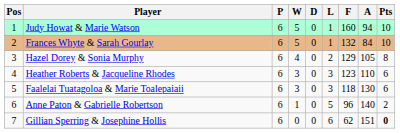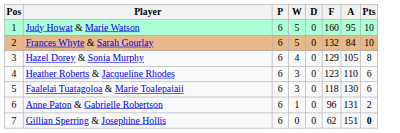- column: L | 1 | 1 | 2 | 3 | 3 | 5 | 6
Judy Howat & Marie Watson | A: 94 -> 95
Anne Paton & Gabrielle Robertson | A: 140 -> 131
